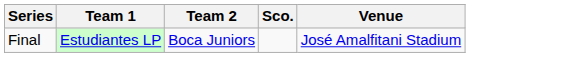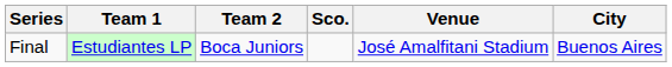+ column: City | Buenos Aires
